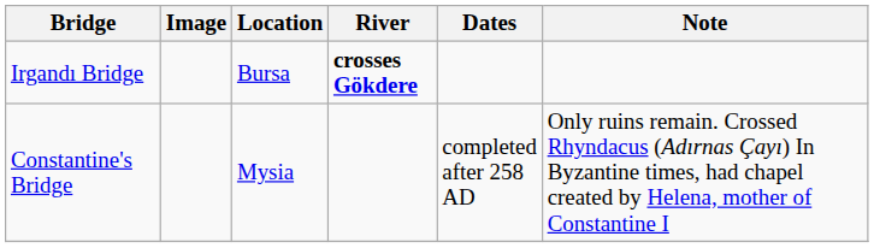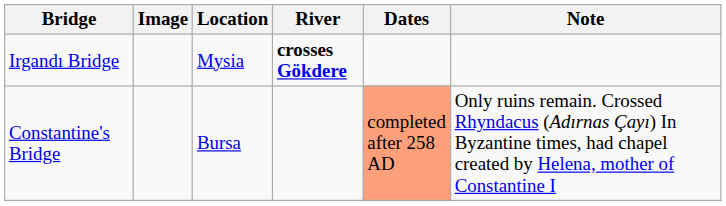Irgandı Bridge | Location: Bursa -> Mysia
Constantine's Bridge | Location: Mysia -> Bursa
Constantine's Bridge | Dates: no background -> lightsalmon background
